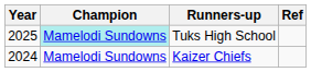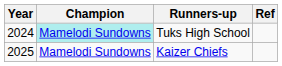Tuks High School | Year: 2025 -> 2024
Kaizer Chiefs | Year: 2024 -> 2025
